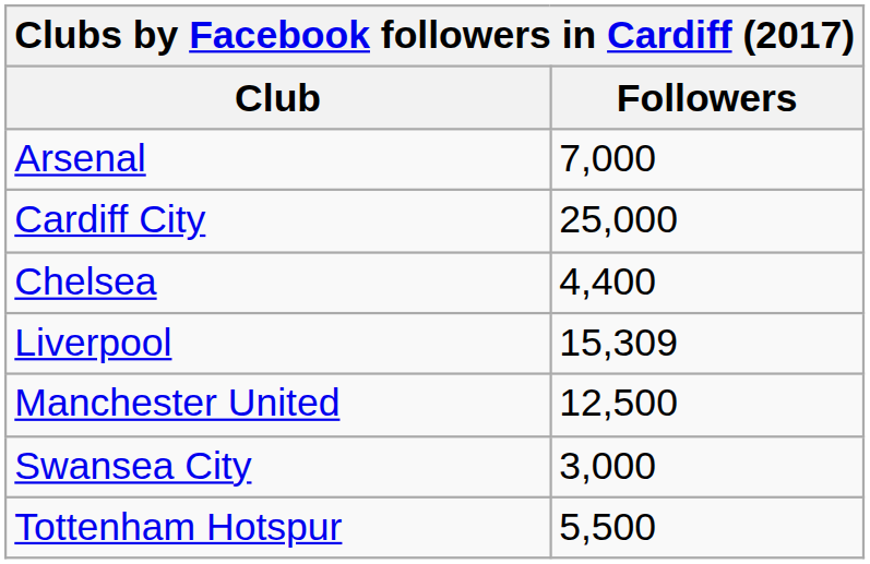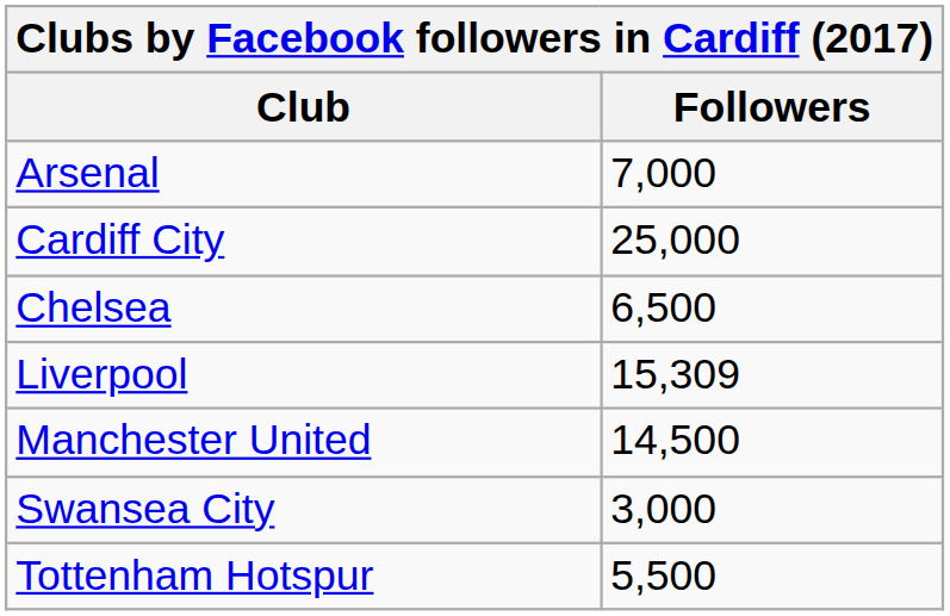Chelsea | Followers: 4,400 -> 6,500
Manchester United | Followers: 12,500 -> 14,500
